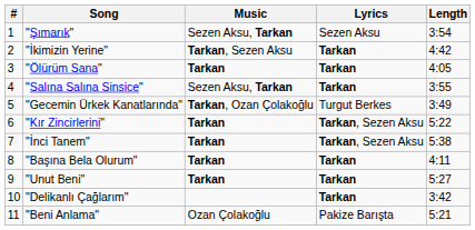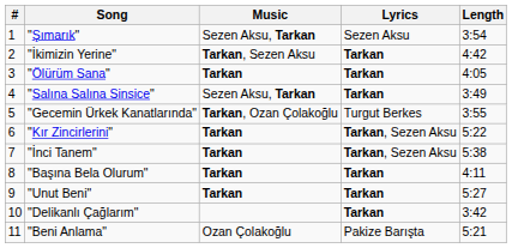"Salına Salına Sinsice" | Length: 3:55 -> 3:49
"Gecemin Ürkek Kanatlarında" | Length: 3:49 -> 3:55
